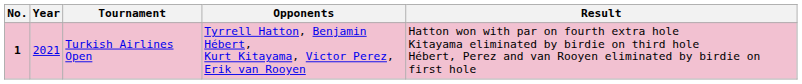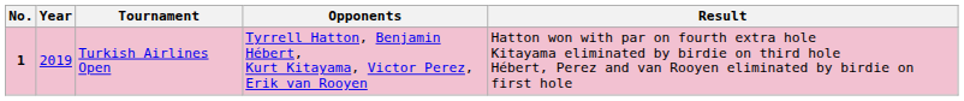Turkish Airlines Open | Year: 2021 -> 2019
